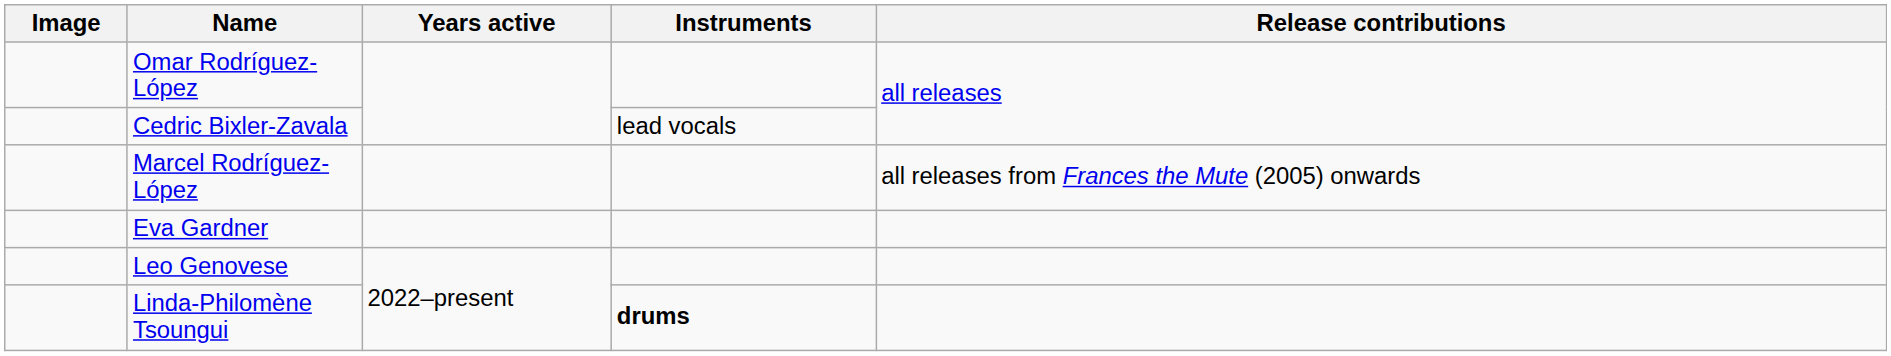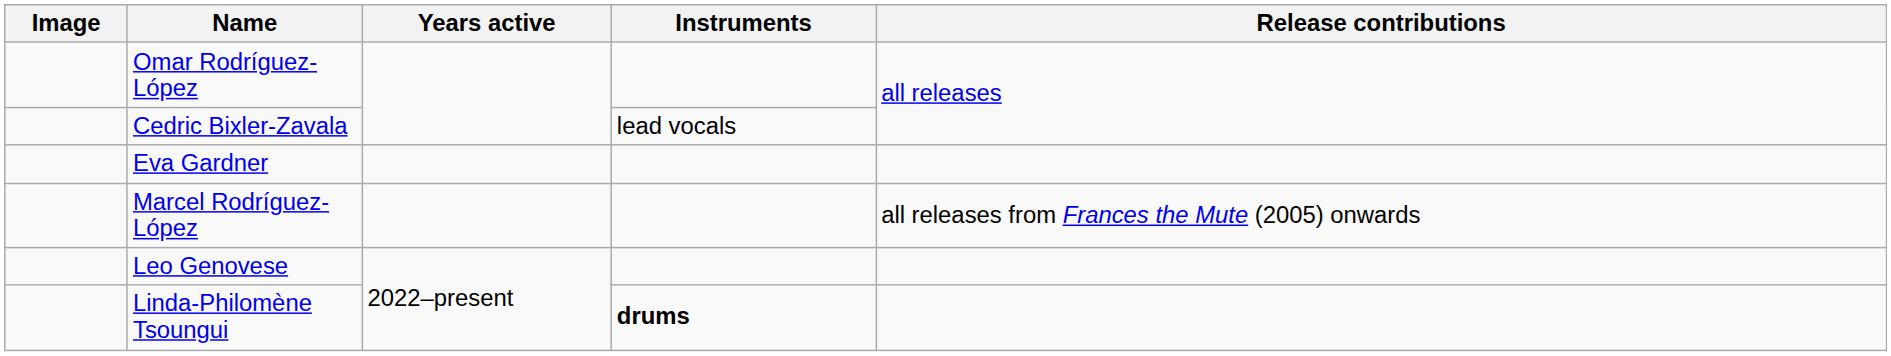rows swapped: Eva Gardner <-> Marcel Rodríguez-López
